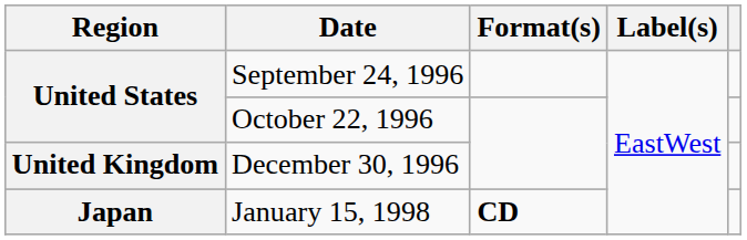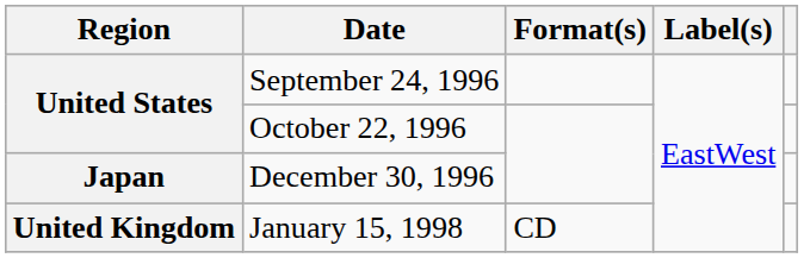December 30, 1996 | Region: United Kingdom -> Japan
January 15, 1998 | Region: Japan -> United Kingdom
January 15, 1998 | Format(s): bold -> normal
